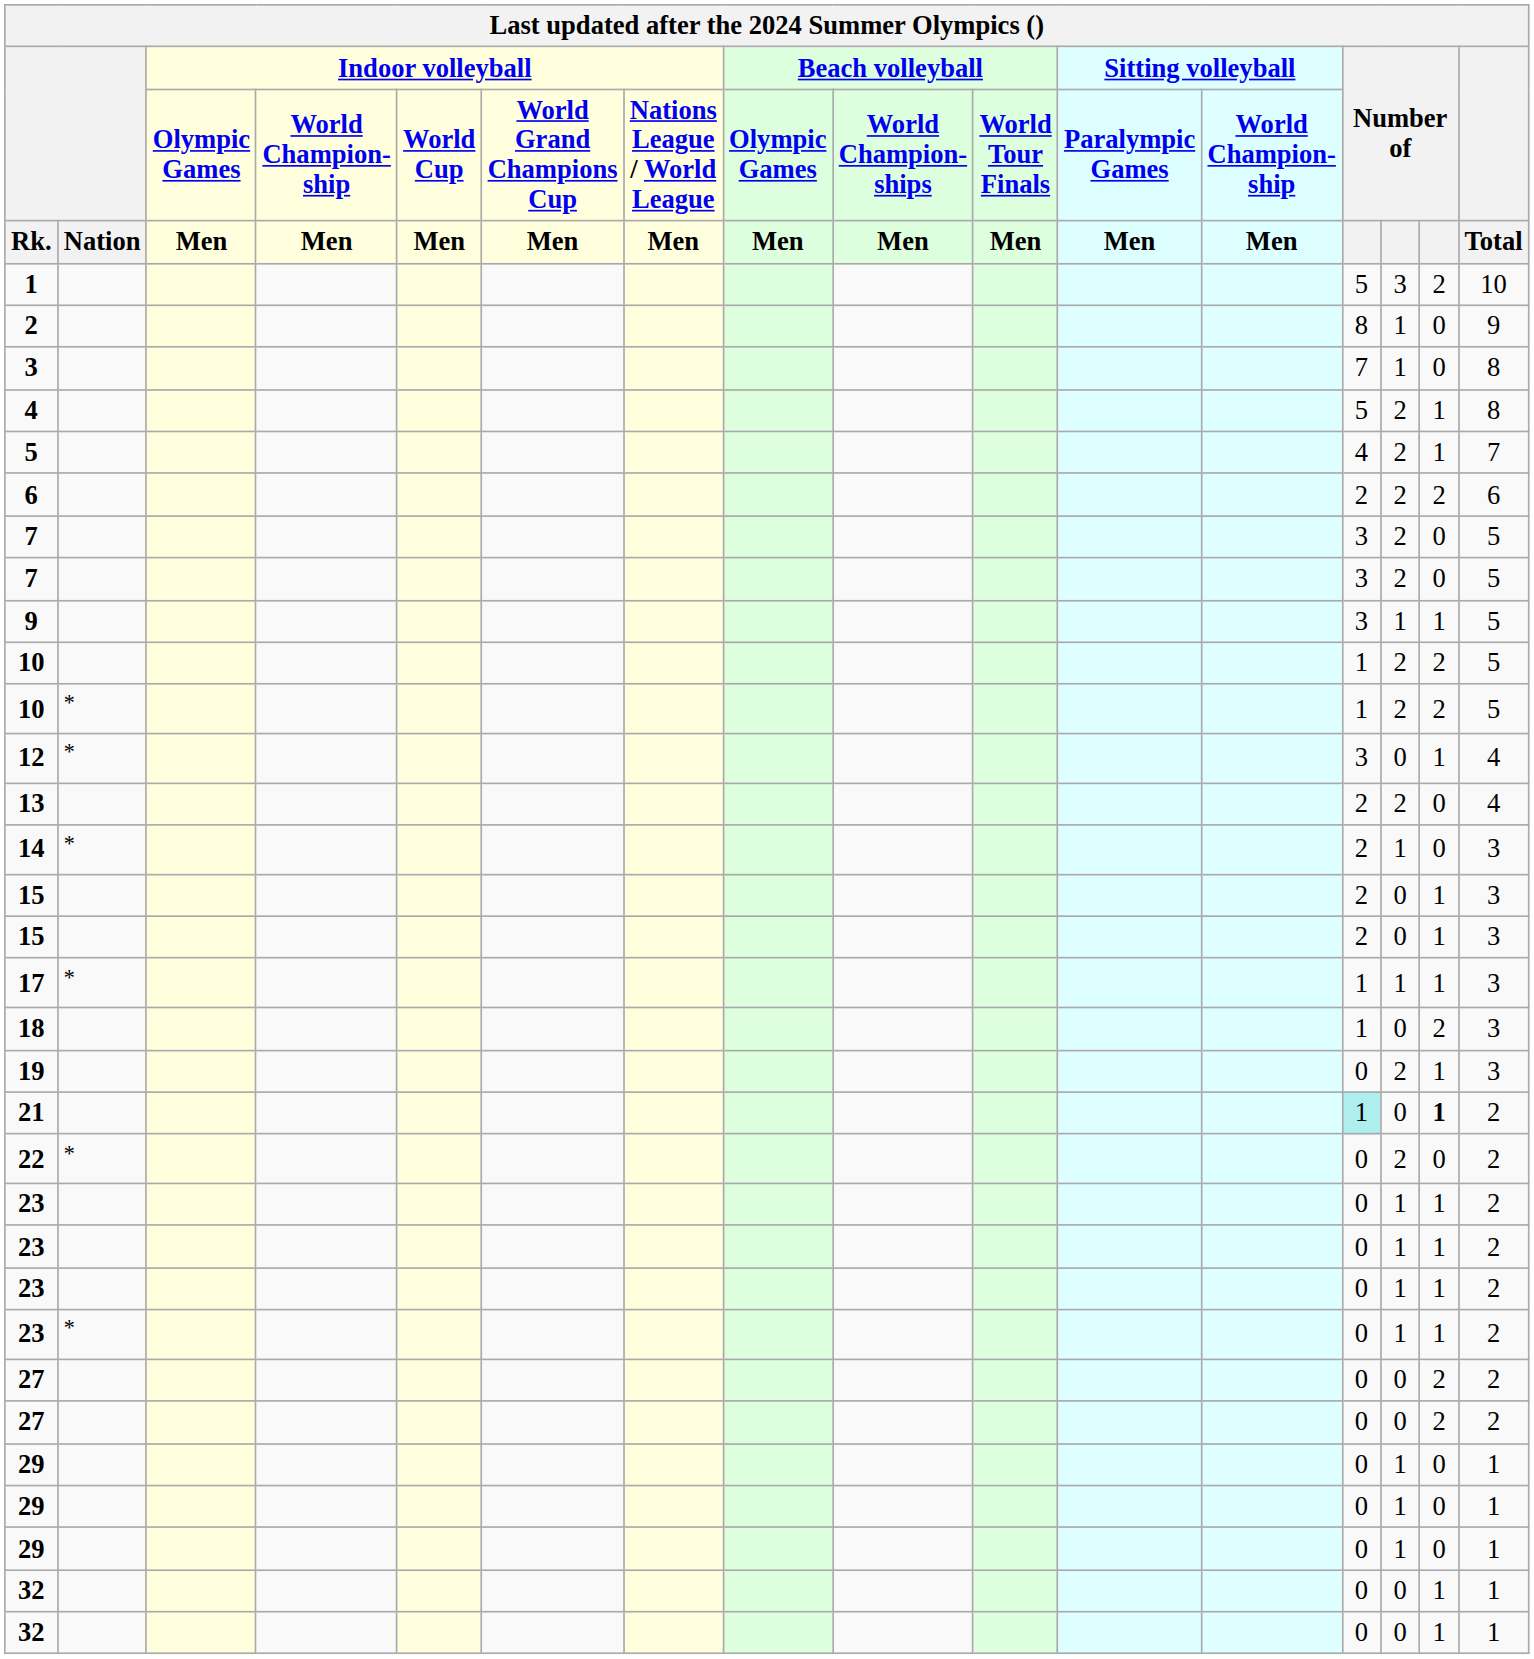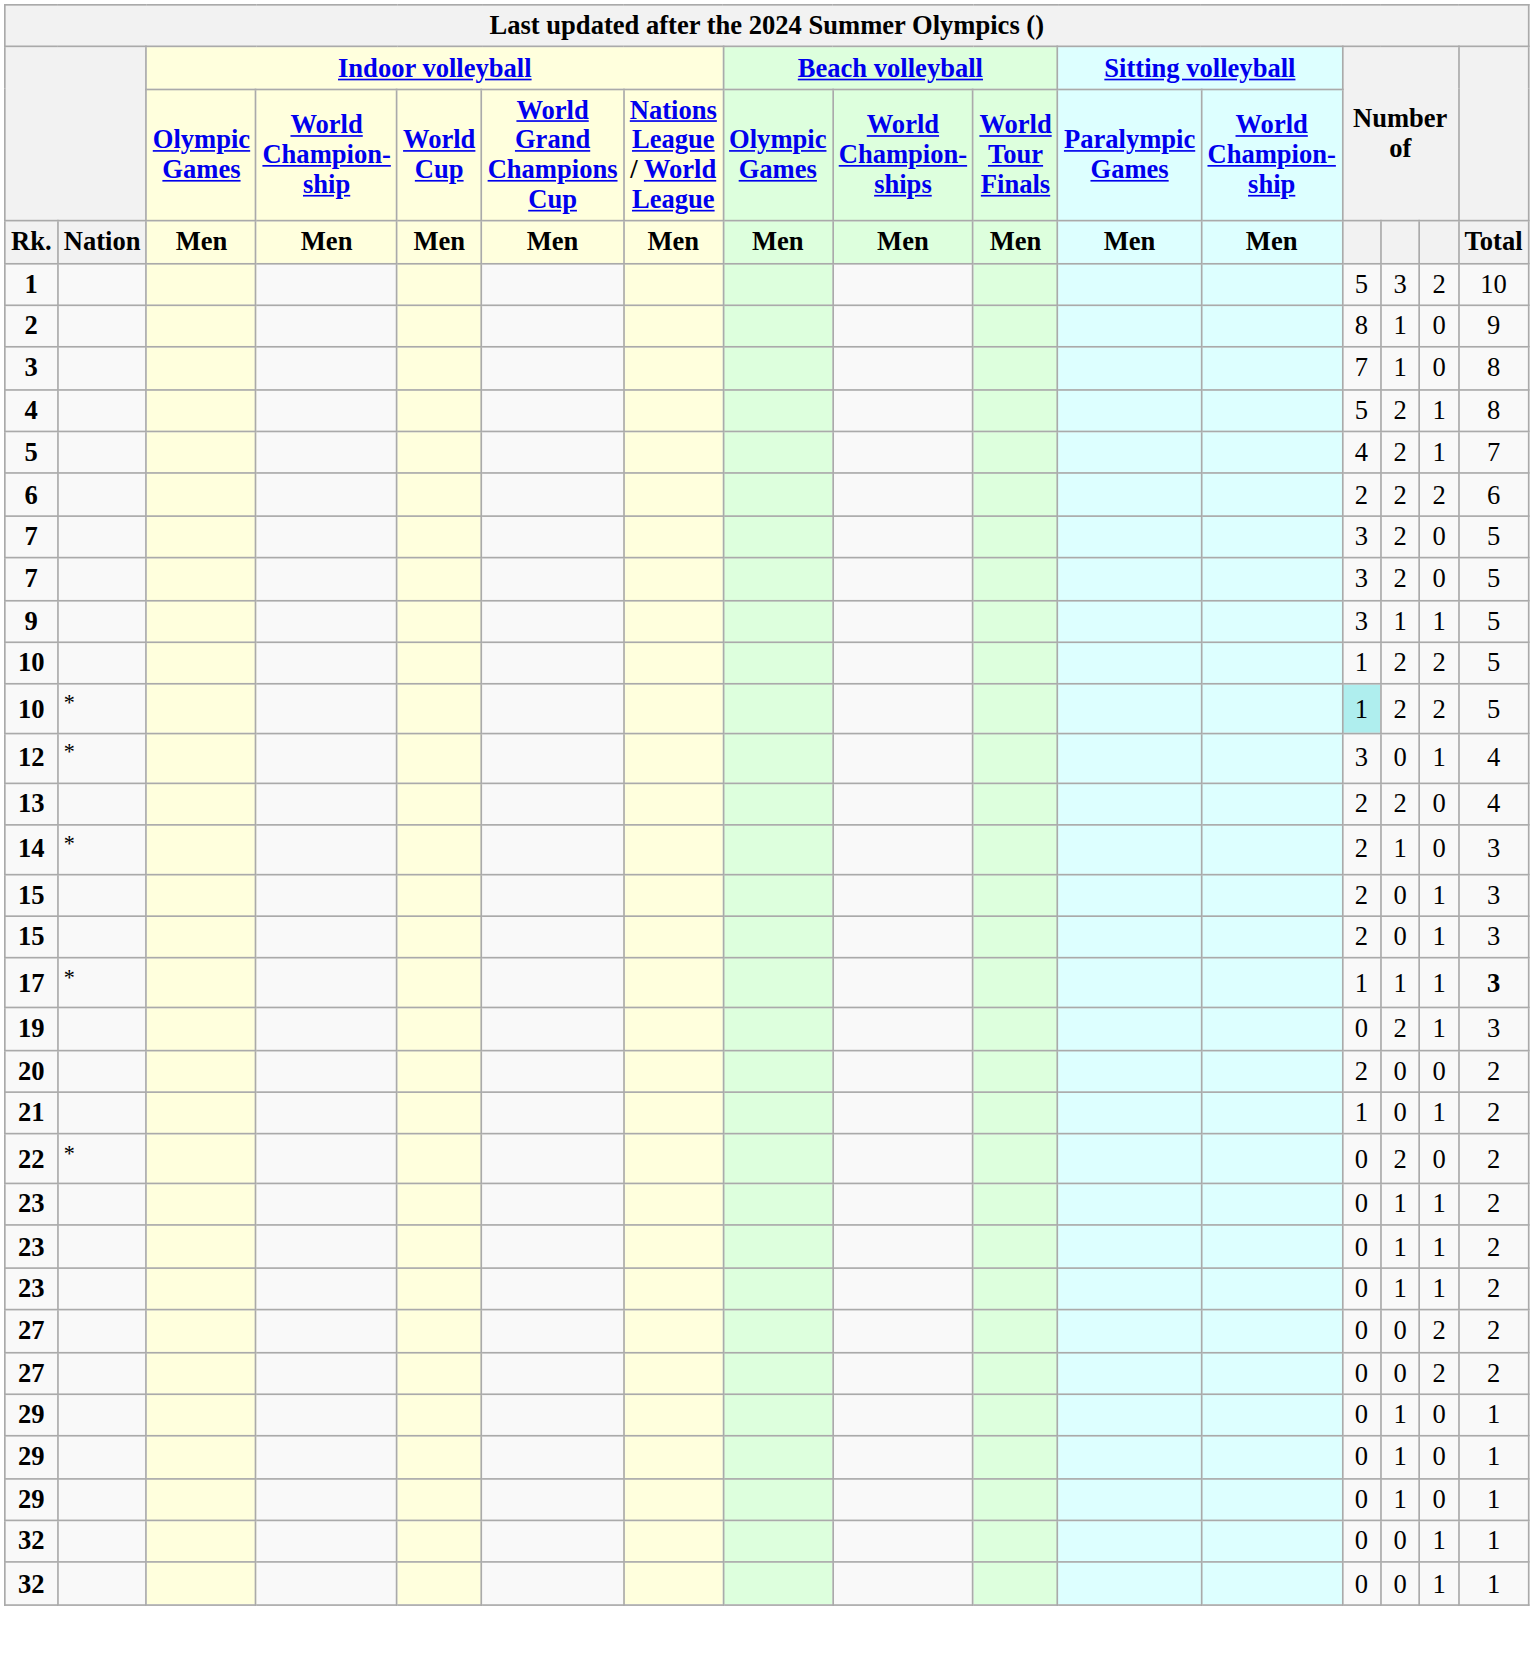10 / * | column 13: no background -> paleturquoise background
17 | Total: normal -> bold
- row: 18 | 1 | 0 | 2 | 3
+ row: 20 | 2 | 0 | 0 | 2
21 | column 13: paleturquoise background -> no background
21 | column 15: bold -> normal
- row: 23 | * | 0 | 1 | 1 | 2
